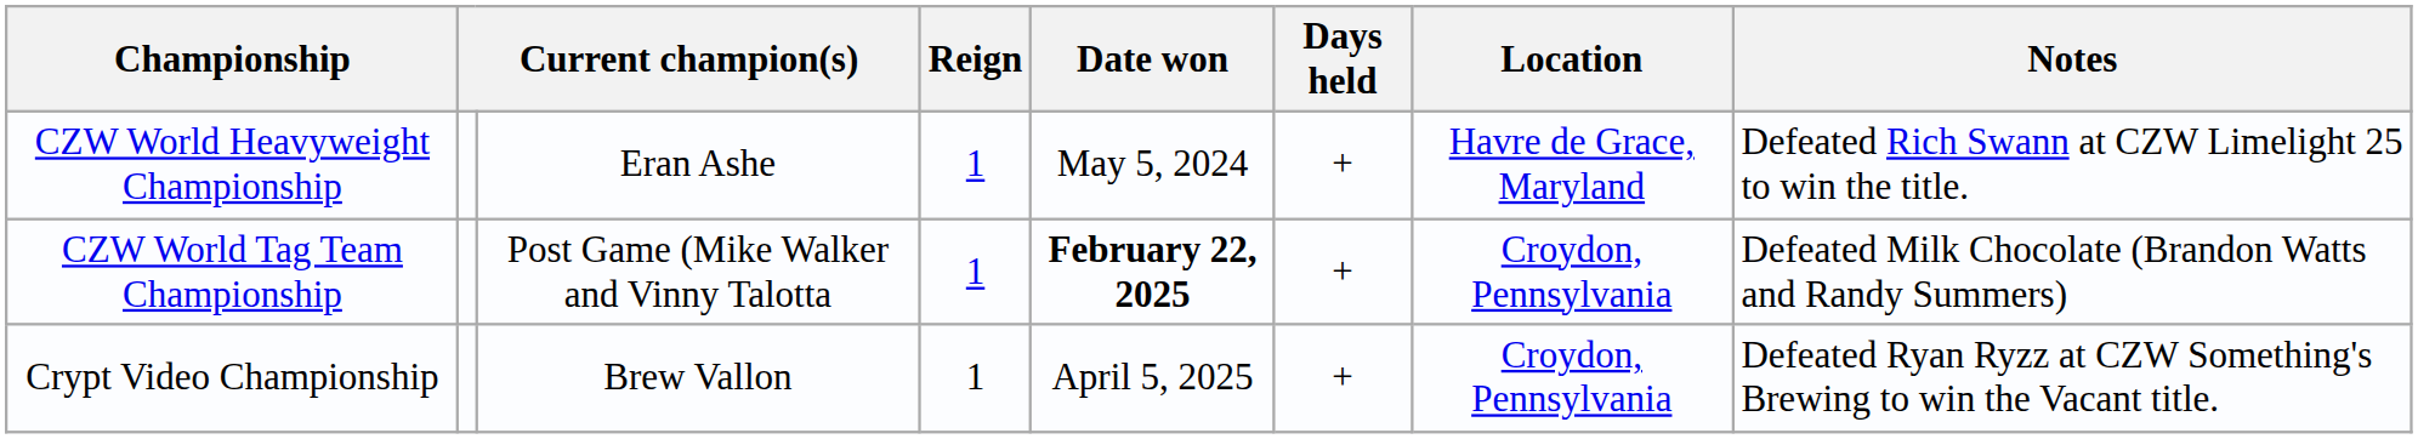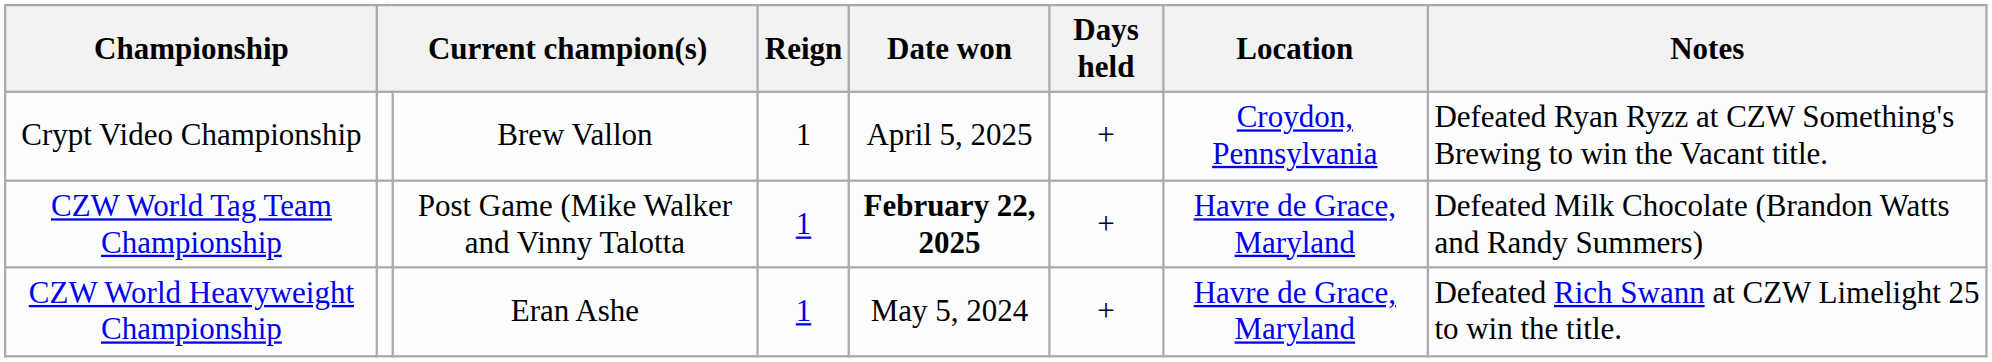rows swapped: CZW World Heavyweight Championship <-> Crypt Video Championship
CZW World Tag Team Championship | Location: Croydon, Pennsylvania -> Havre de Grace, Maryland
